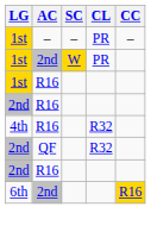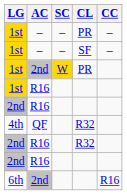+ row: 1st | – | – | SF | –
4th | AC: R16 -> QF
2nd / R32 | AC: QF -> R16
6th | CC: gold background -> no background
